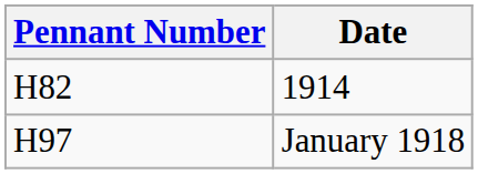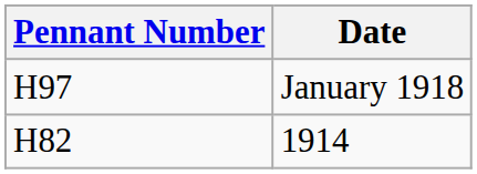rows swapped: 1914 <-> January 1918
